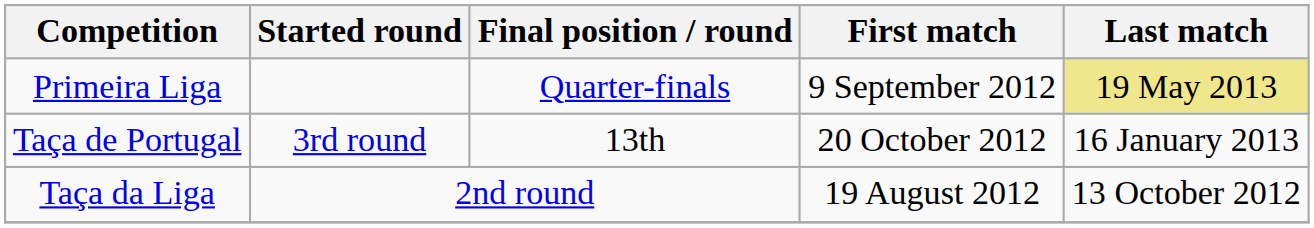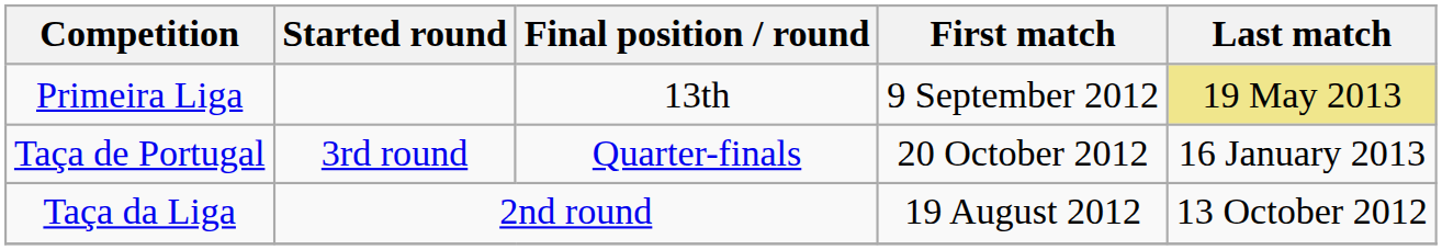Primeira Liga | Final position / round: Quarter-finals -> 13th
Taça de Portugal | Final position / round: 13th -> Quarter-finals
